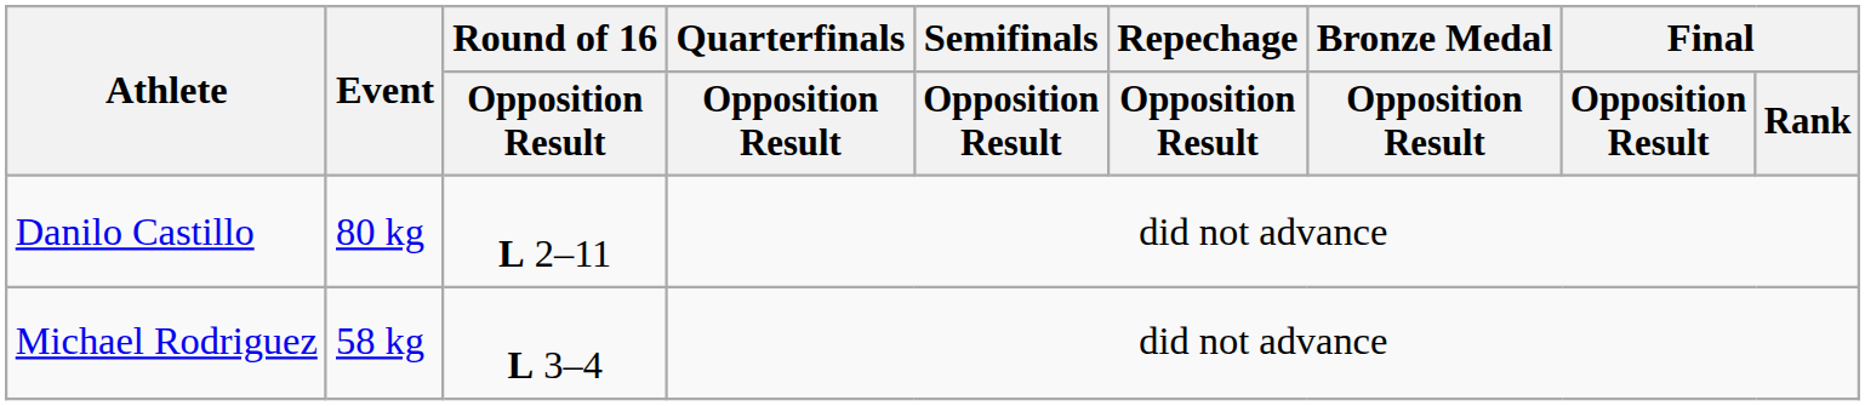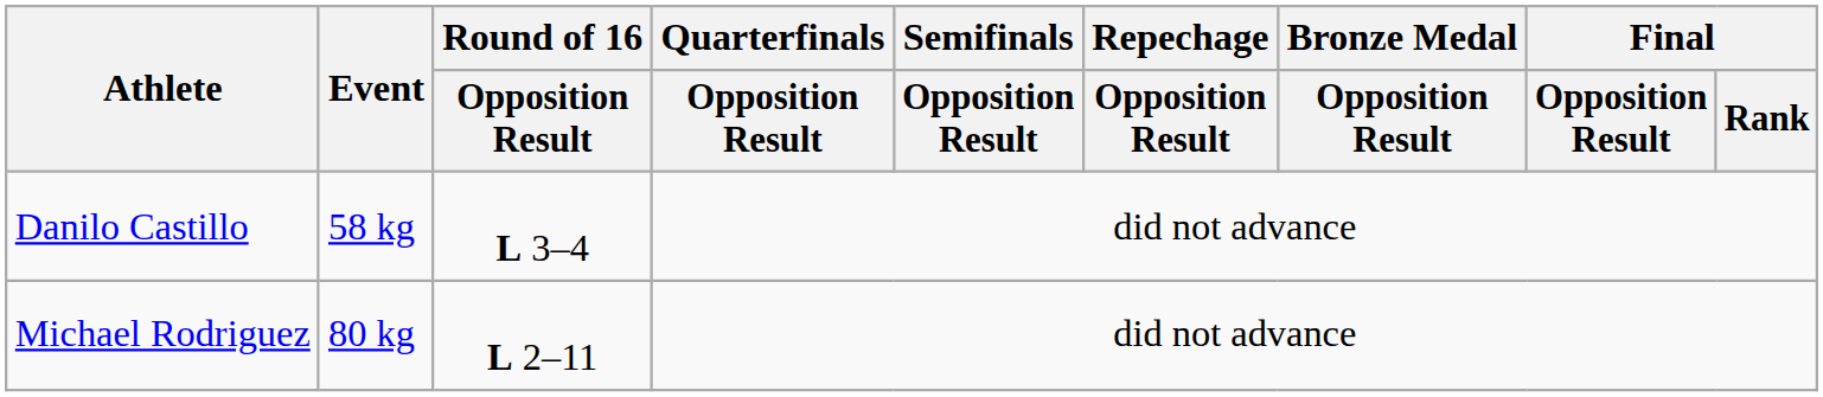Danilo Castillo | Event: 80 kg -> 58 kg
Danilo Castillo | Round of 16 / Opposition Result: L 2–11 -> L 3–4
Michael Rodriguez | Event: 58 kg -> 80 kg
Michael Rodriguez | Round of 16 / Opposition Result: L 3–4 -> L 2–11
